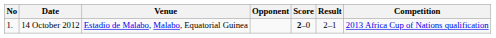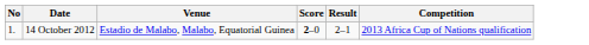- column: Opponent
